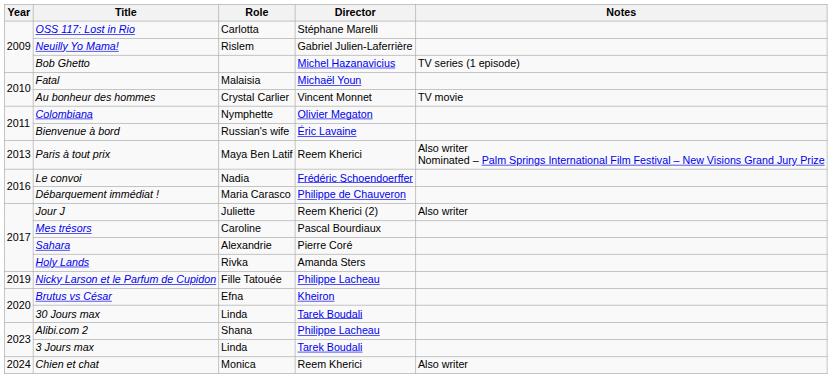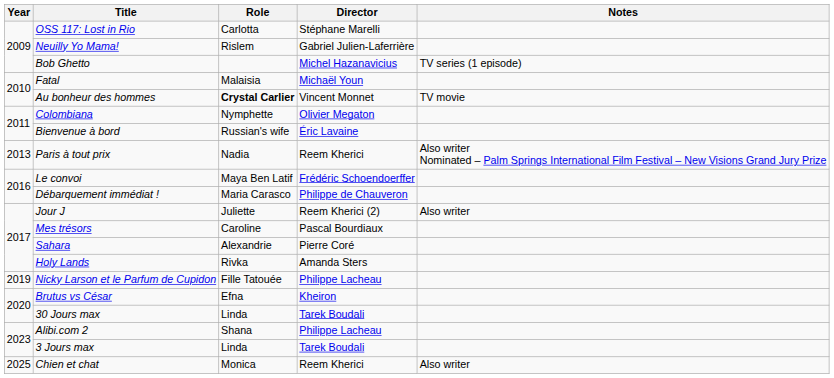Au bonheur des hommes | Role: normal -> bold
Paris à tout prix | Role: Maya Ben Latif -> Nadia
Le convoi | Role: Nadia -> Maya Ben Latif
Chien et chat | Year: 2024 -> 2025
